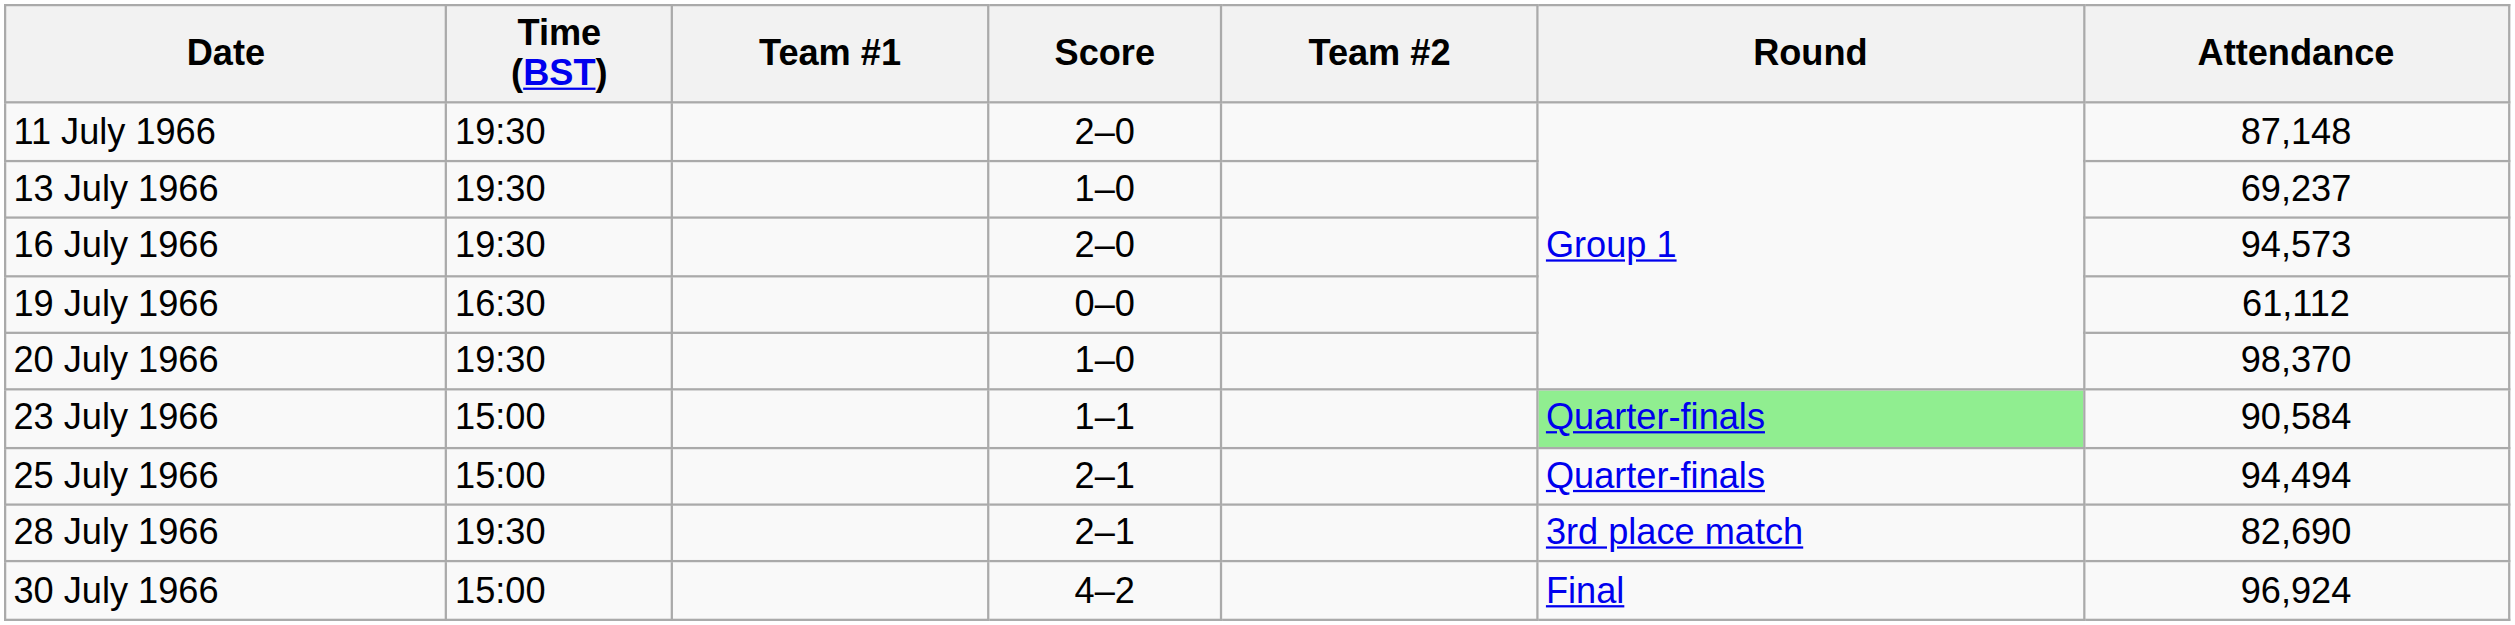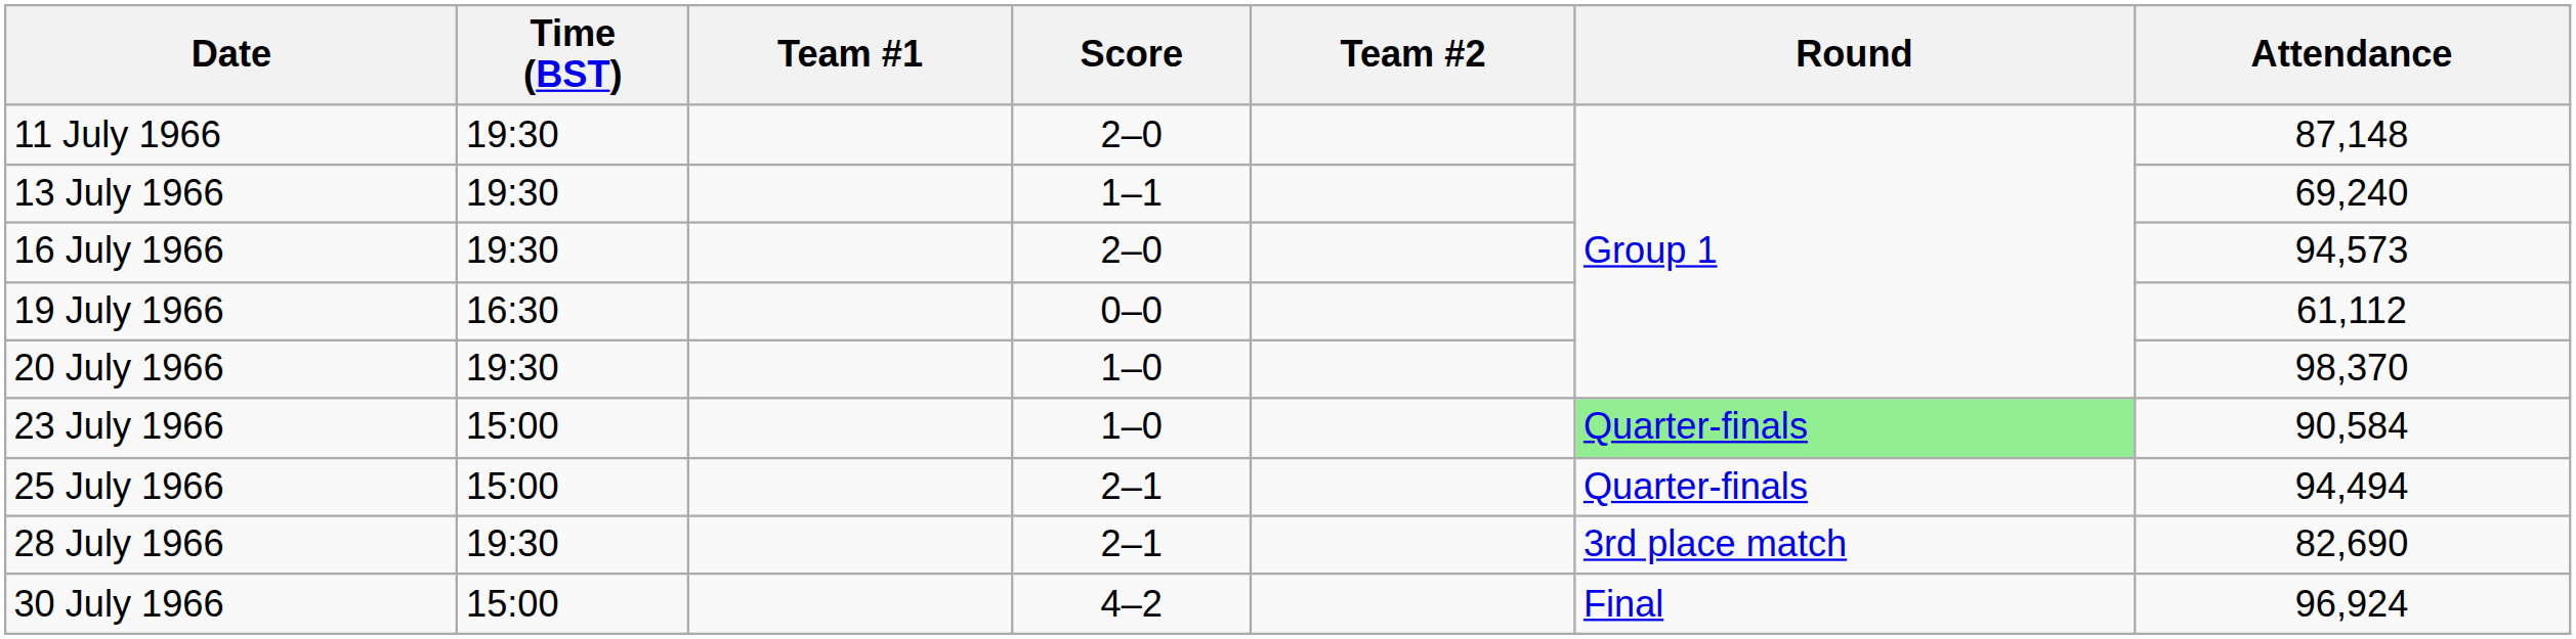13 July 1966 | Score: 1–0 -> 1–1
13 July 1966 | Attendance: 69,237 -> 69,240
23 July 1966 | Score: 1–1 -> 1–0
